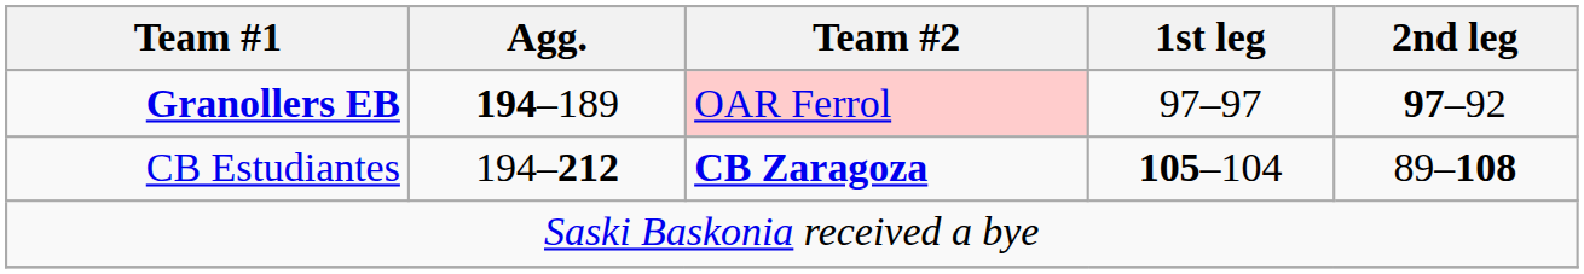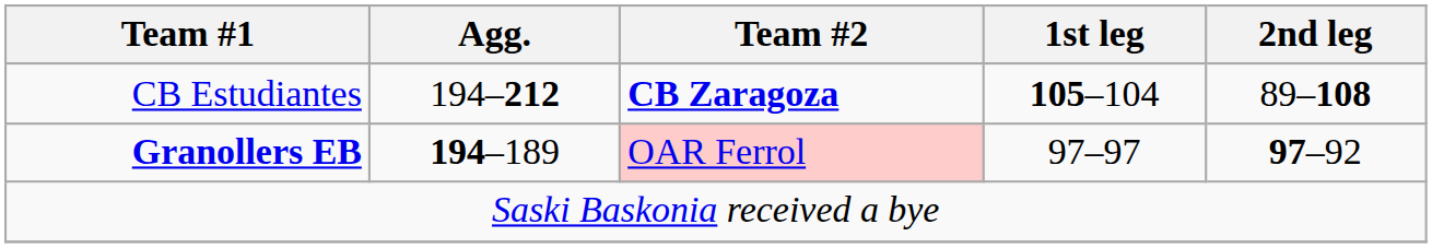rows swapped: CB Estudiantes <-> Granollers EB
